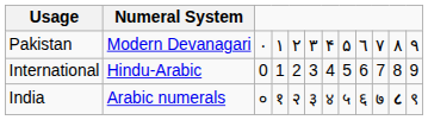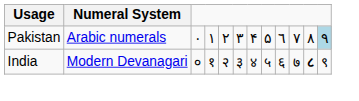Pakistan | Numeral System: Modern Devanagari -> Arabic numerals
Pakistan | column 12: no background -> lightblue background
- row: International | Hindu-Arabic | 0 | 1 | 2 | 3 | 4 | 5 | 6 | 7 | 8 | 9
India | Numeral System: Arabic numerals -> Modern Devanagari
